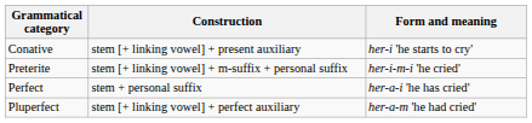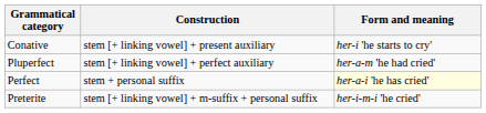rows swapped: Preterite <-> Pluperfect
Perfect | Form and meaning: no background -> lightyellow background
